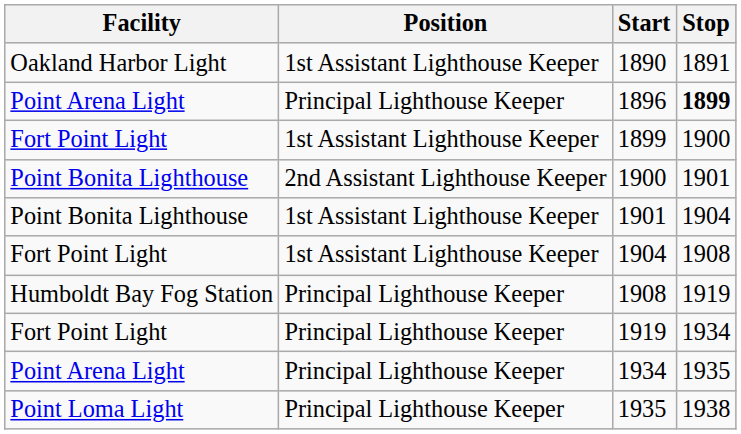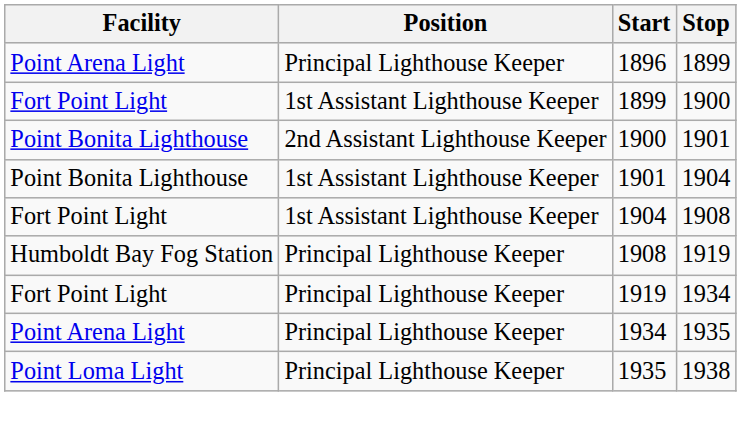- row: Oakland Harbor Light | 1st Assistant Lighthouse Keeper | 1890 | 1891
1896 | Stop: bold -> normal
